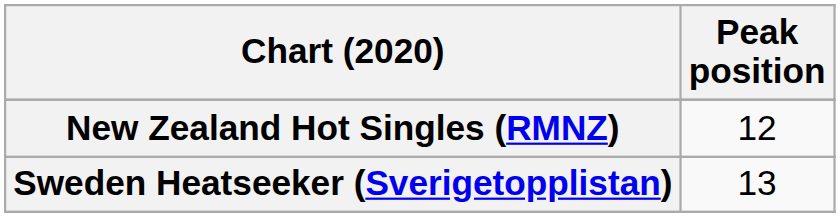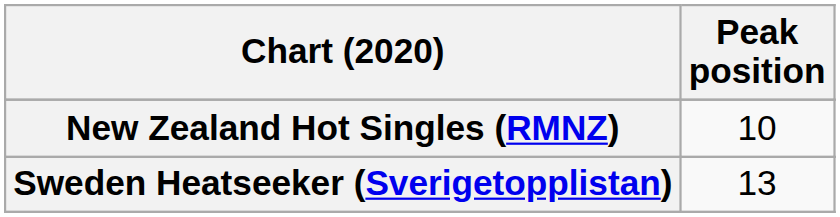New Zealand Hot Singles (RMNZ) | Peak position: 12 -> 10
